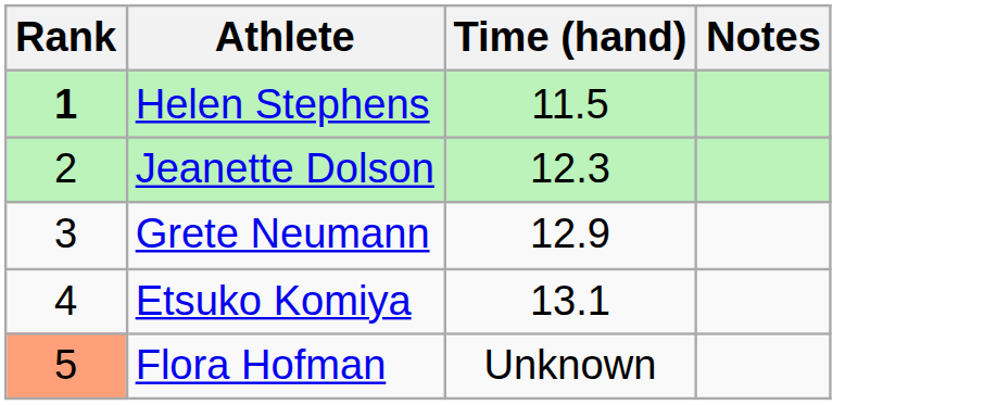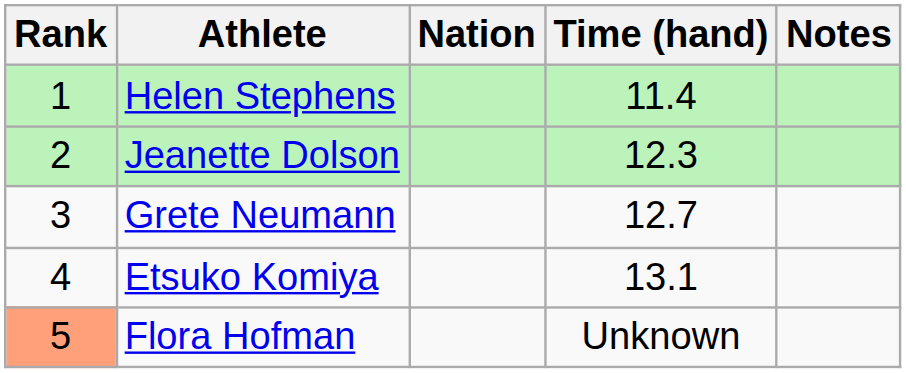+ column: Nation
Helen Stephens | Rank: bold -> normal
Helen Stephens | Time (hand): 11.5 -> 11.4
Grete Neumann | Time (hand): 12.9 -> 12.7
